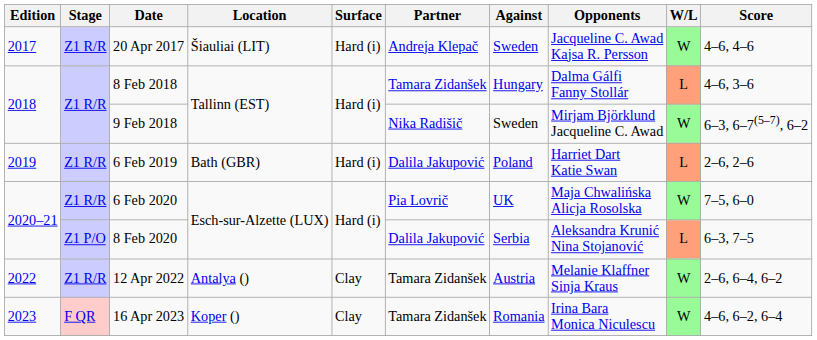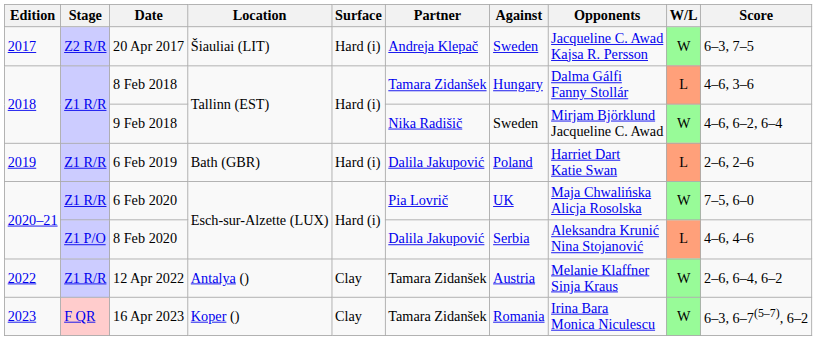20 Apr 2017 | Stage: Z1 R/R -> Z2 R/R
20 Apr 2017 | Score: 4–6, 4–6 -> 6–3, 7–5
9 Feb 2018 | Score: 6–3, 6–7(5–7), 6–2 -> 4–6, 6–2, 6–4
8 Feb 2020 | Score: 6–3, 7–5 -> 4–6, 4–6
16 Apr 2023 | Score: 4–6, 6–2, 6–4 -> 6–3, 6–7(5–7), 6–2
